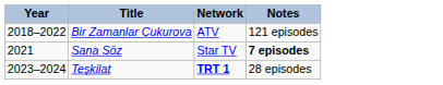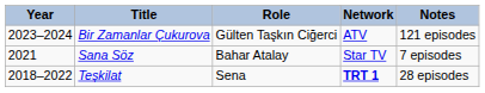+ column: Role | Gülten Taşkın Ciğerci | Bahar Atalay | Sena
Bir Zamanlar Çukurova | Year: 2018–2022 -> 2023–2024
Sana Söz | Notes: bold -> normal
Teşkilat | Year: 2023–2024 -> 2018–2022
